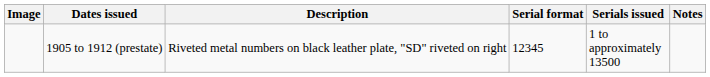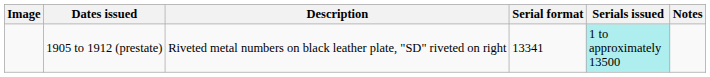1905 to 1912 (prestate) | Serial format: 12345 -> 13341
1905 to 1912 (prestate) | Serials issued: no background -> paleturquoise background
